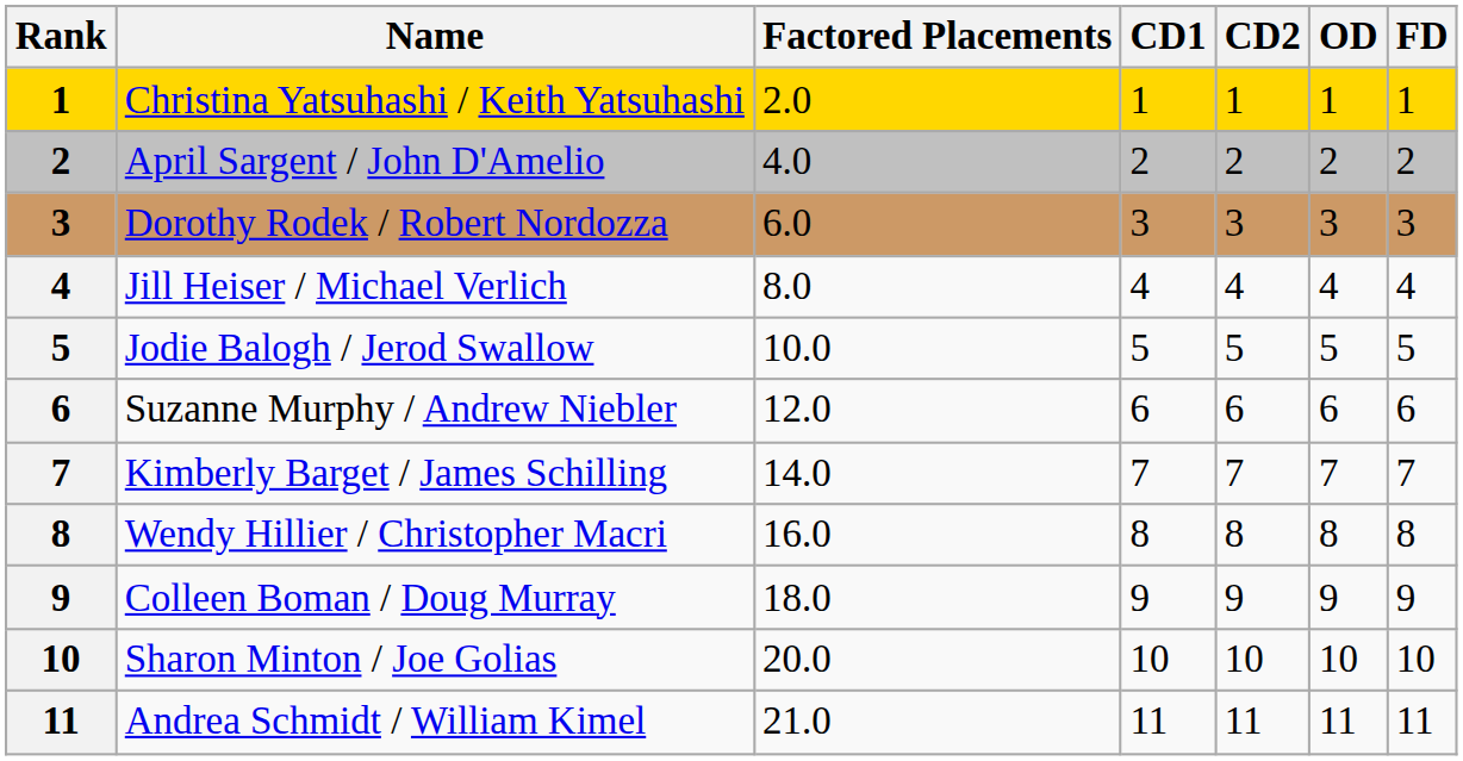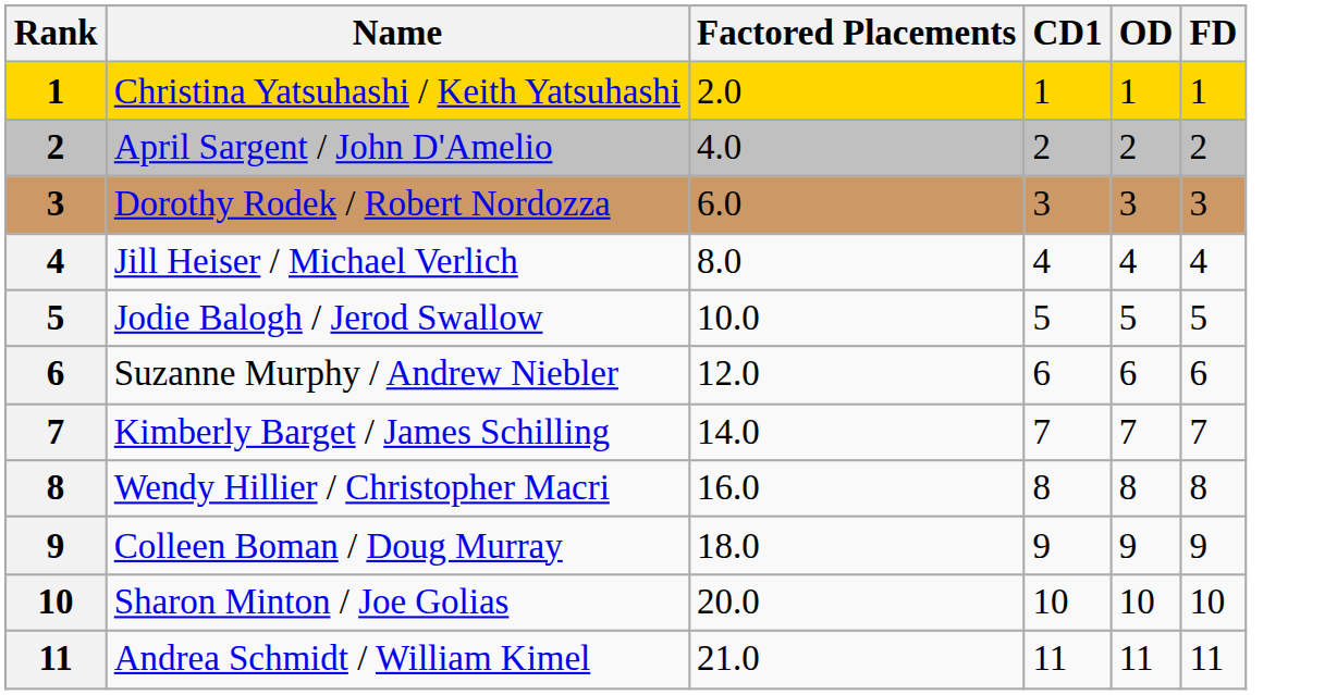- column: CD2 | 1 | 2 | 3 | 4 | 5 | 6 | 7 | 8 | 9 | 10 | 11
